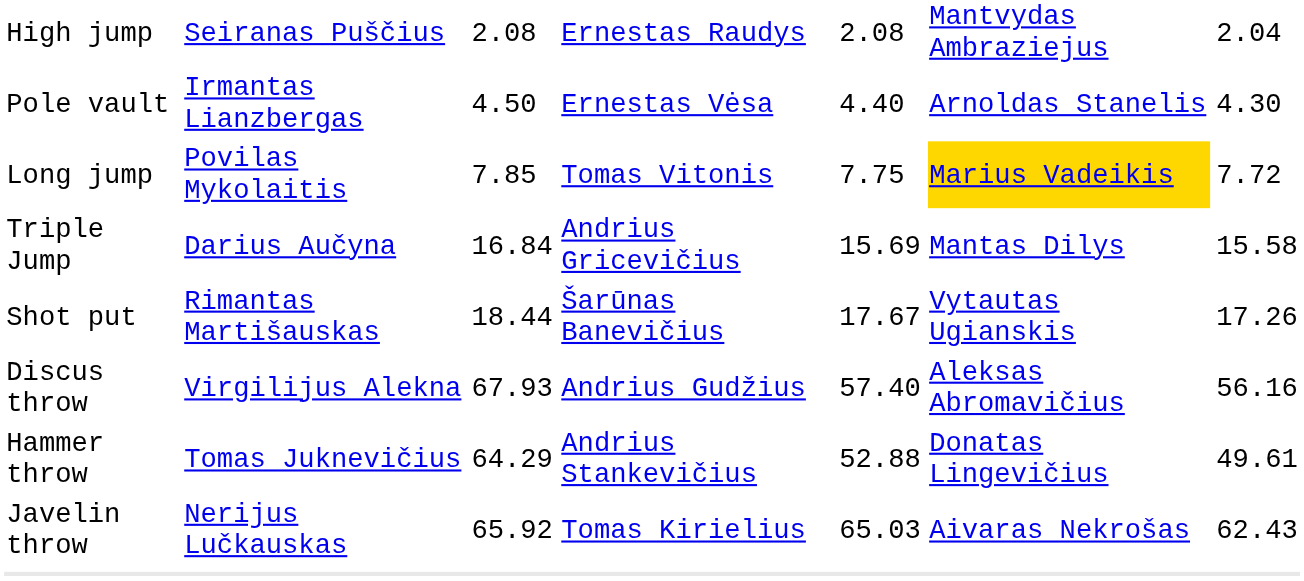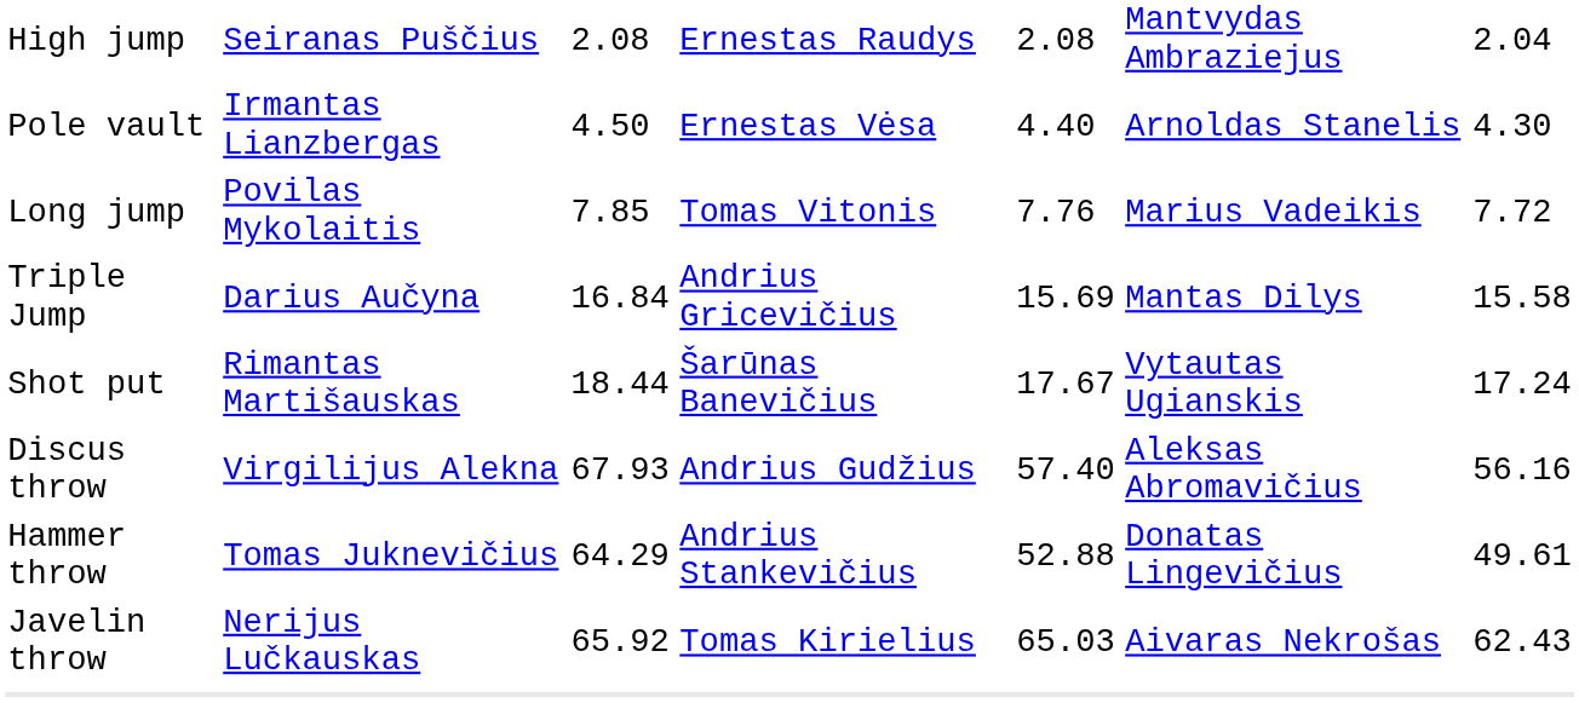Long jump | column 5: 7.75 -> 7.76
Long jump | column 6: gold background -> no background
Shot put | column 7: 17.26 -> 17.24
